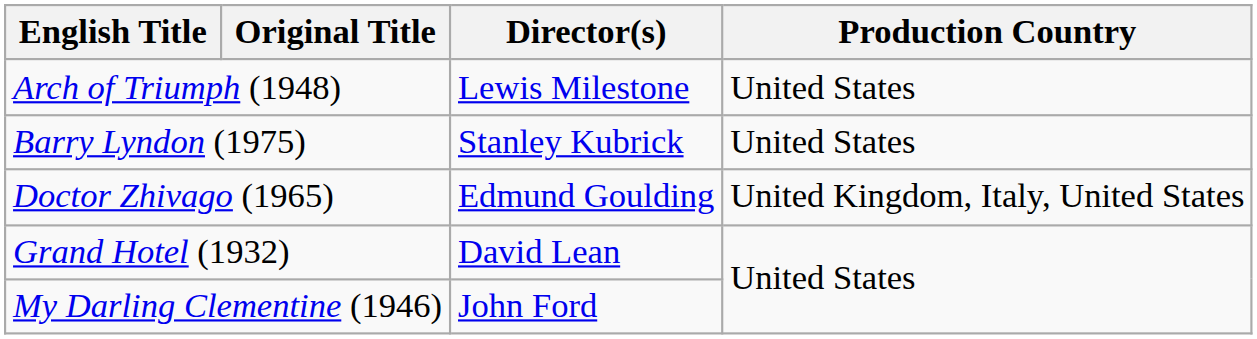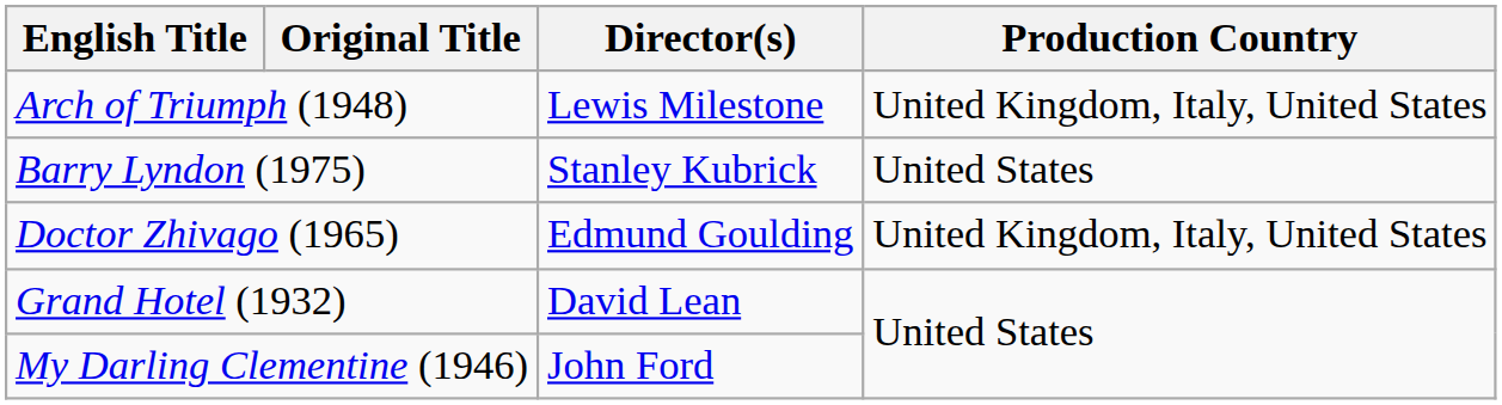Arch of Triumph (1948) | Production Country: United States -> United Kingdom, Italy, United States
